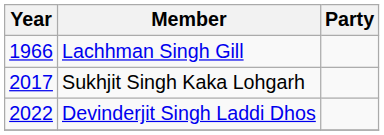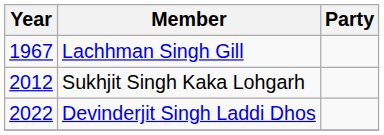Lachhman Singh Gill | Year: 1966 -> 1967
Sukhjit Singh Kaka Lohgarh | Year: 2017 -> 2012
